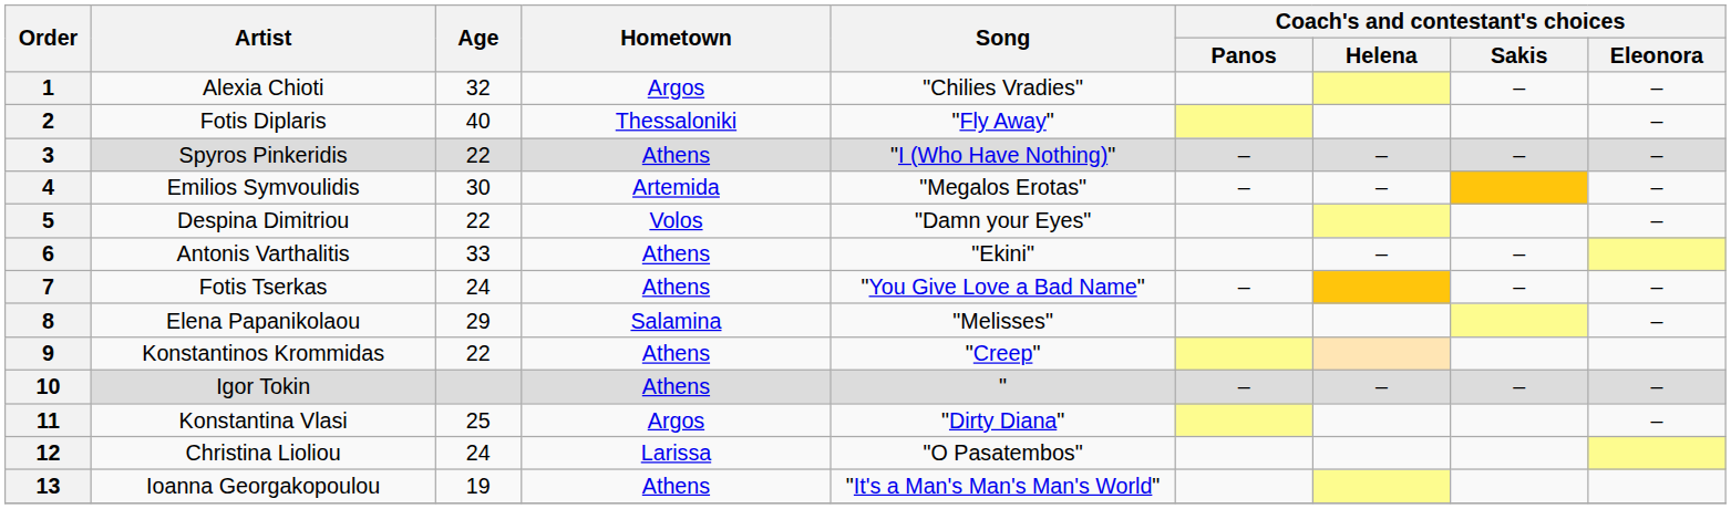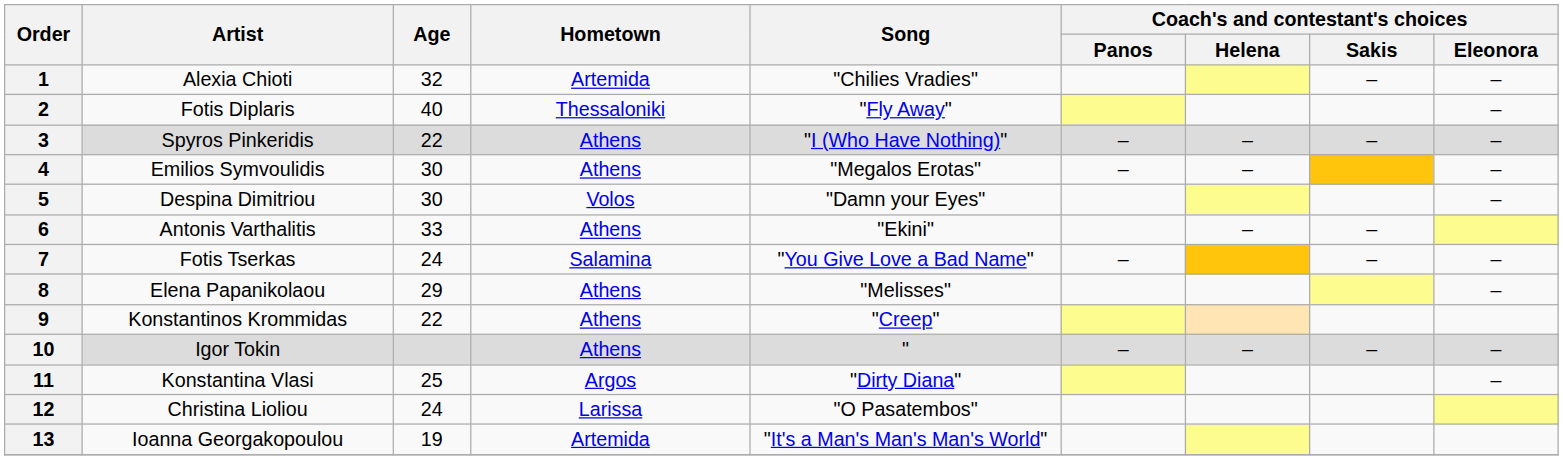1 | Hometown: Argos -> Artemida
4 | Hometown: Artemida -> Athens
5 | Age: 22 -> 30
7 | Hometown: Athens -> Salamina
8 | Hometown: Salamina -> Athens
13 | Hometown: Athens -> Artemida
